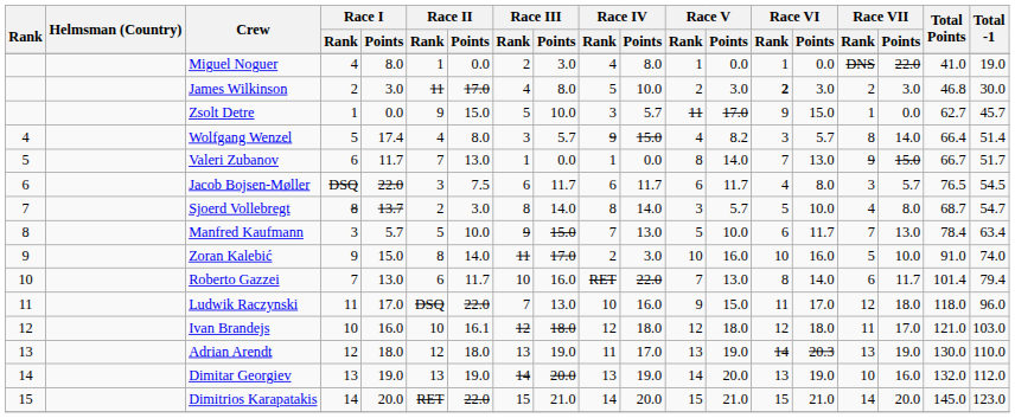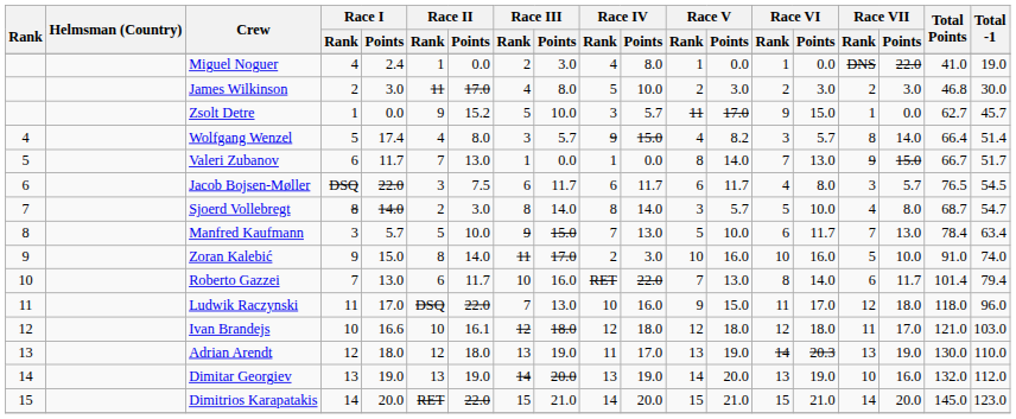Miguel Noguer | Race I / Points: 8.0 -> 2.4
James Wilkinson | Race VI / Rank: bold -> normal
Zsolt Detre | Race II / Points: 15.0 -> 15.2
Sjoerd Vollebregt | Race I / Points: 13.7 -> 14.0
Ivan Brandejs | Race I / Points: 16.0 -> 16.6
